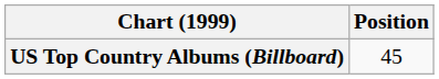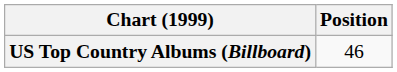US Top Country Albums (Billboard) | Position: 45 -> 46
